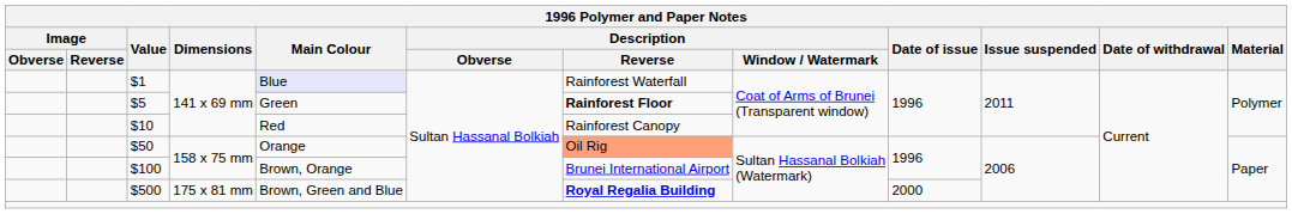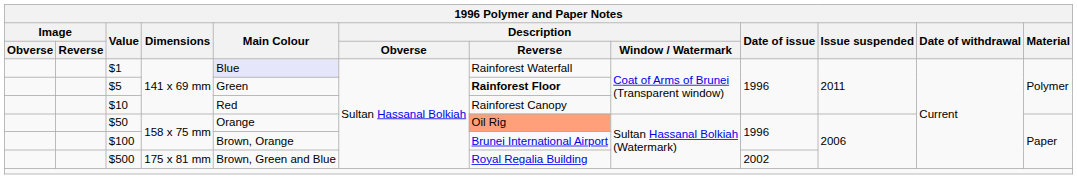$500 | Description / Reverse: bold -> normal
$500 | Date of issue: 2000 -> 2002
